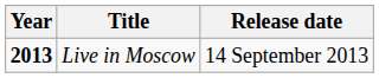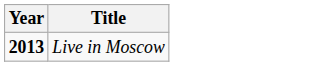- column: Release date | 14 September 2013
